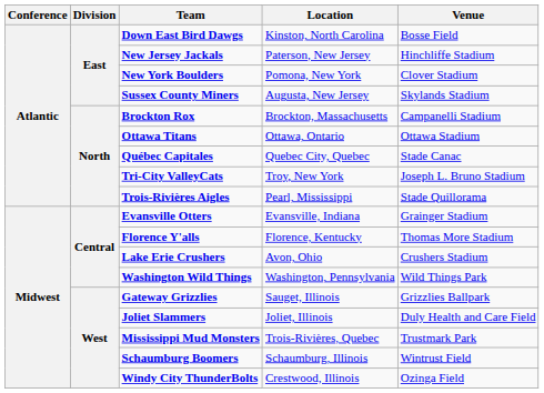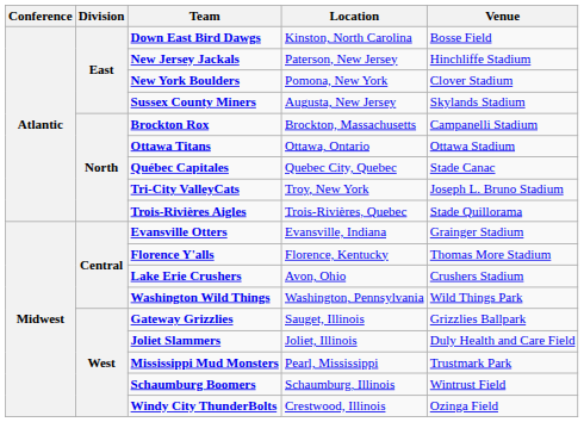Trois-Rivières Aigles | Location: Pearl, Mississippi -> Trois-Rivières, Quebec
Mississippi Mud Monsters | Location: Trois-Rivières, Quebec -> Pearl, Mississippi
